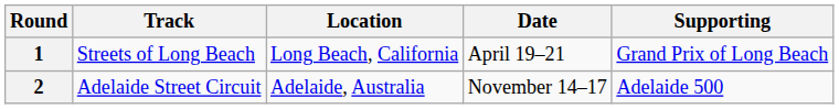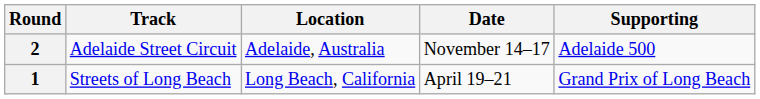rows swapped: 1 <-> 2
